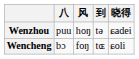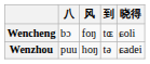rows swapped: Wenzhou <-> Wencheng
